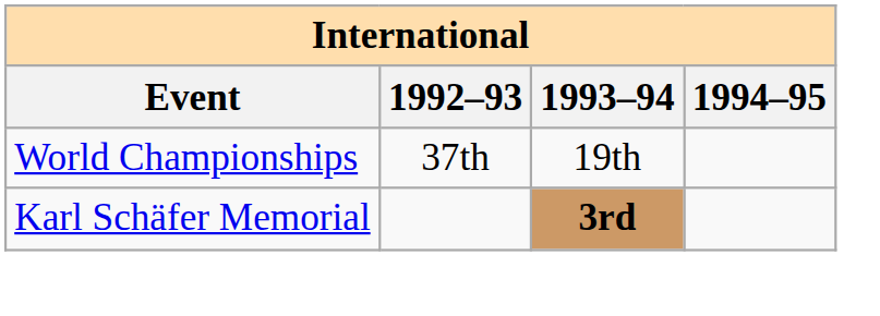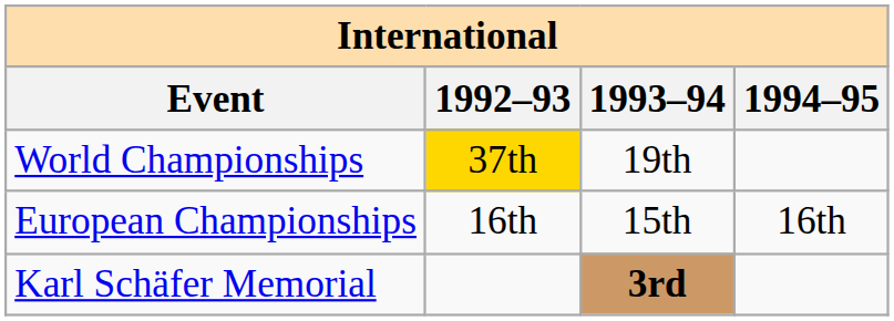World Championships | 1992–93: no background -> gold background
+ row: European Championships | 16th | 15th | 16th
